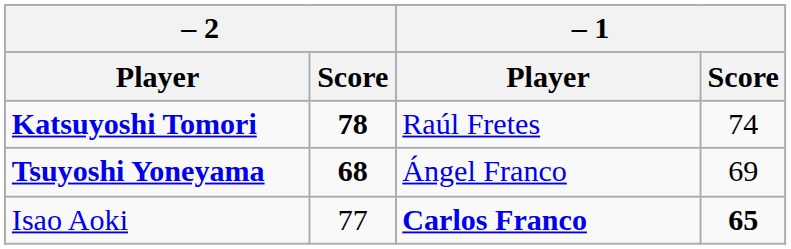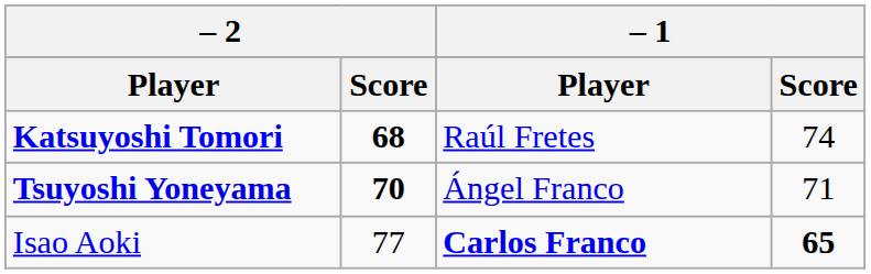Katsuyoshi Tomori | – 2 / Score: 78 -> 68
Tsuyoshi Yoneyama | – 2 / Score: 68 -> 70
Tsuyoshi Yoneyama | – 1 / Score: 69 -> 71
